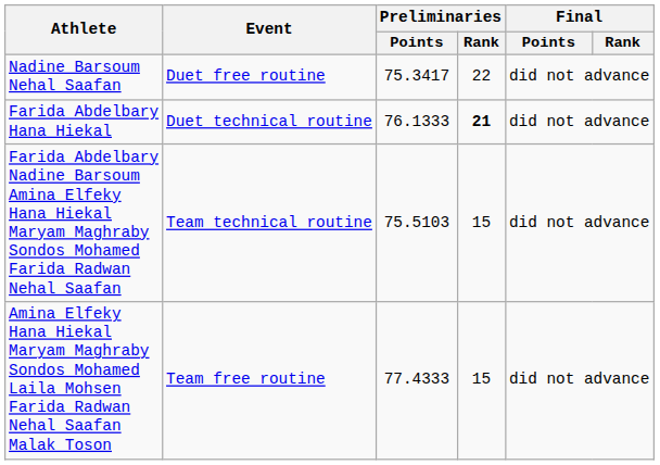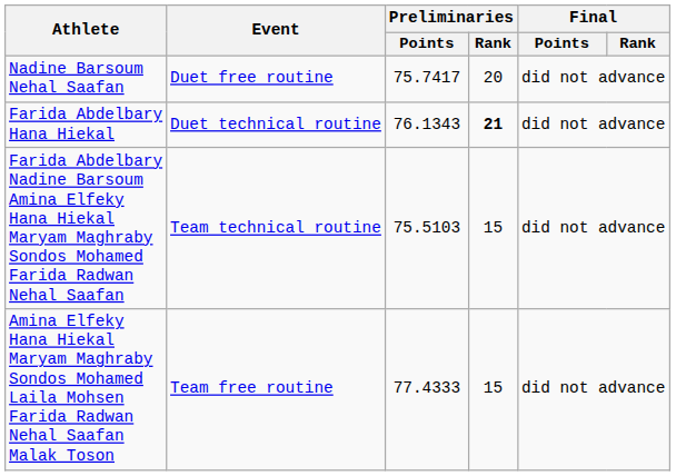Nadine Barsoum Nehal Saafan | Preliminaries / Points: 75.3417 -> 75.7417
Nadine Barsoum Nehal Saafan | Preliminaries / Rank: 22 -> 20
Farida Abdelbary Hana Hiekal | Preliminaries / Points: 76.1333 -> 76.1343
